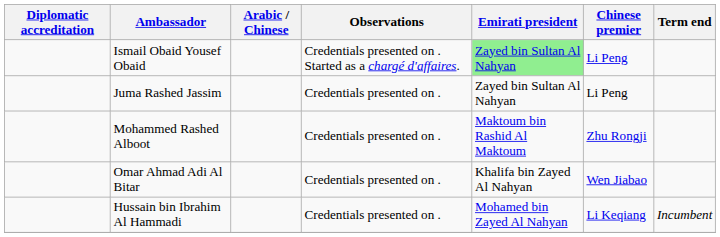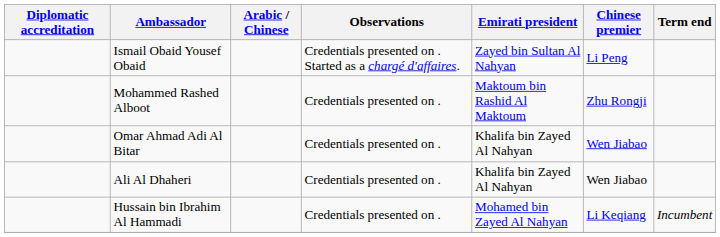Ismail Obaid Yousef Obaid | Emirati president: lightgreen background -> no background
- row: Juma Rashed Jassim | Credentials presented on . | Zayed bin Sultan Al Nahyan | Li Peng
+ row: Ali Al Dhaheri | Credentials presented on . | Khalifa bin Zayed Al Nahyan | Wen Jiabao
